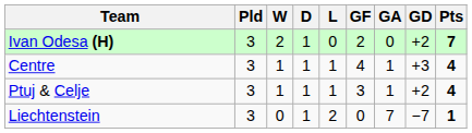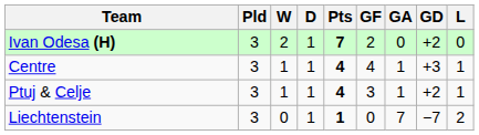columns swapped: L <-> Pts
